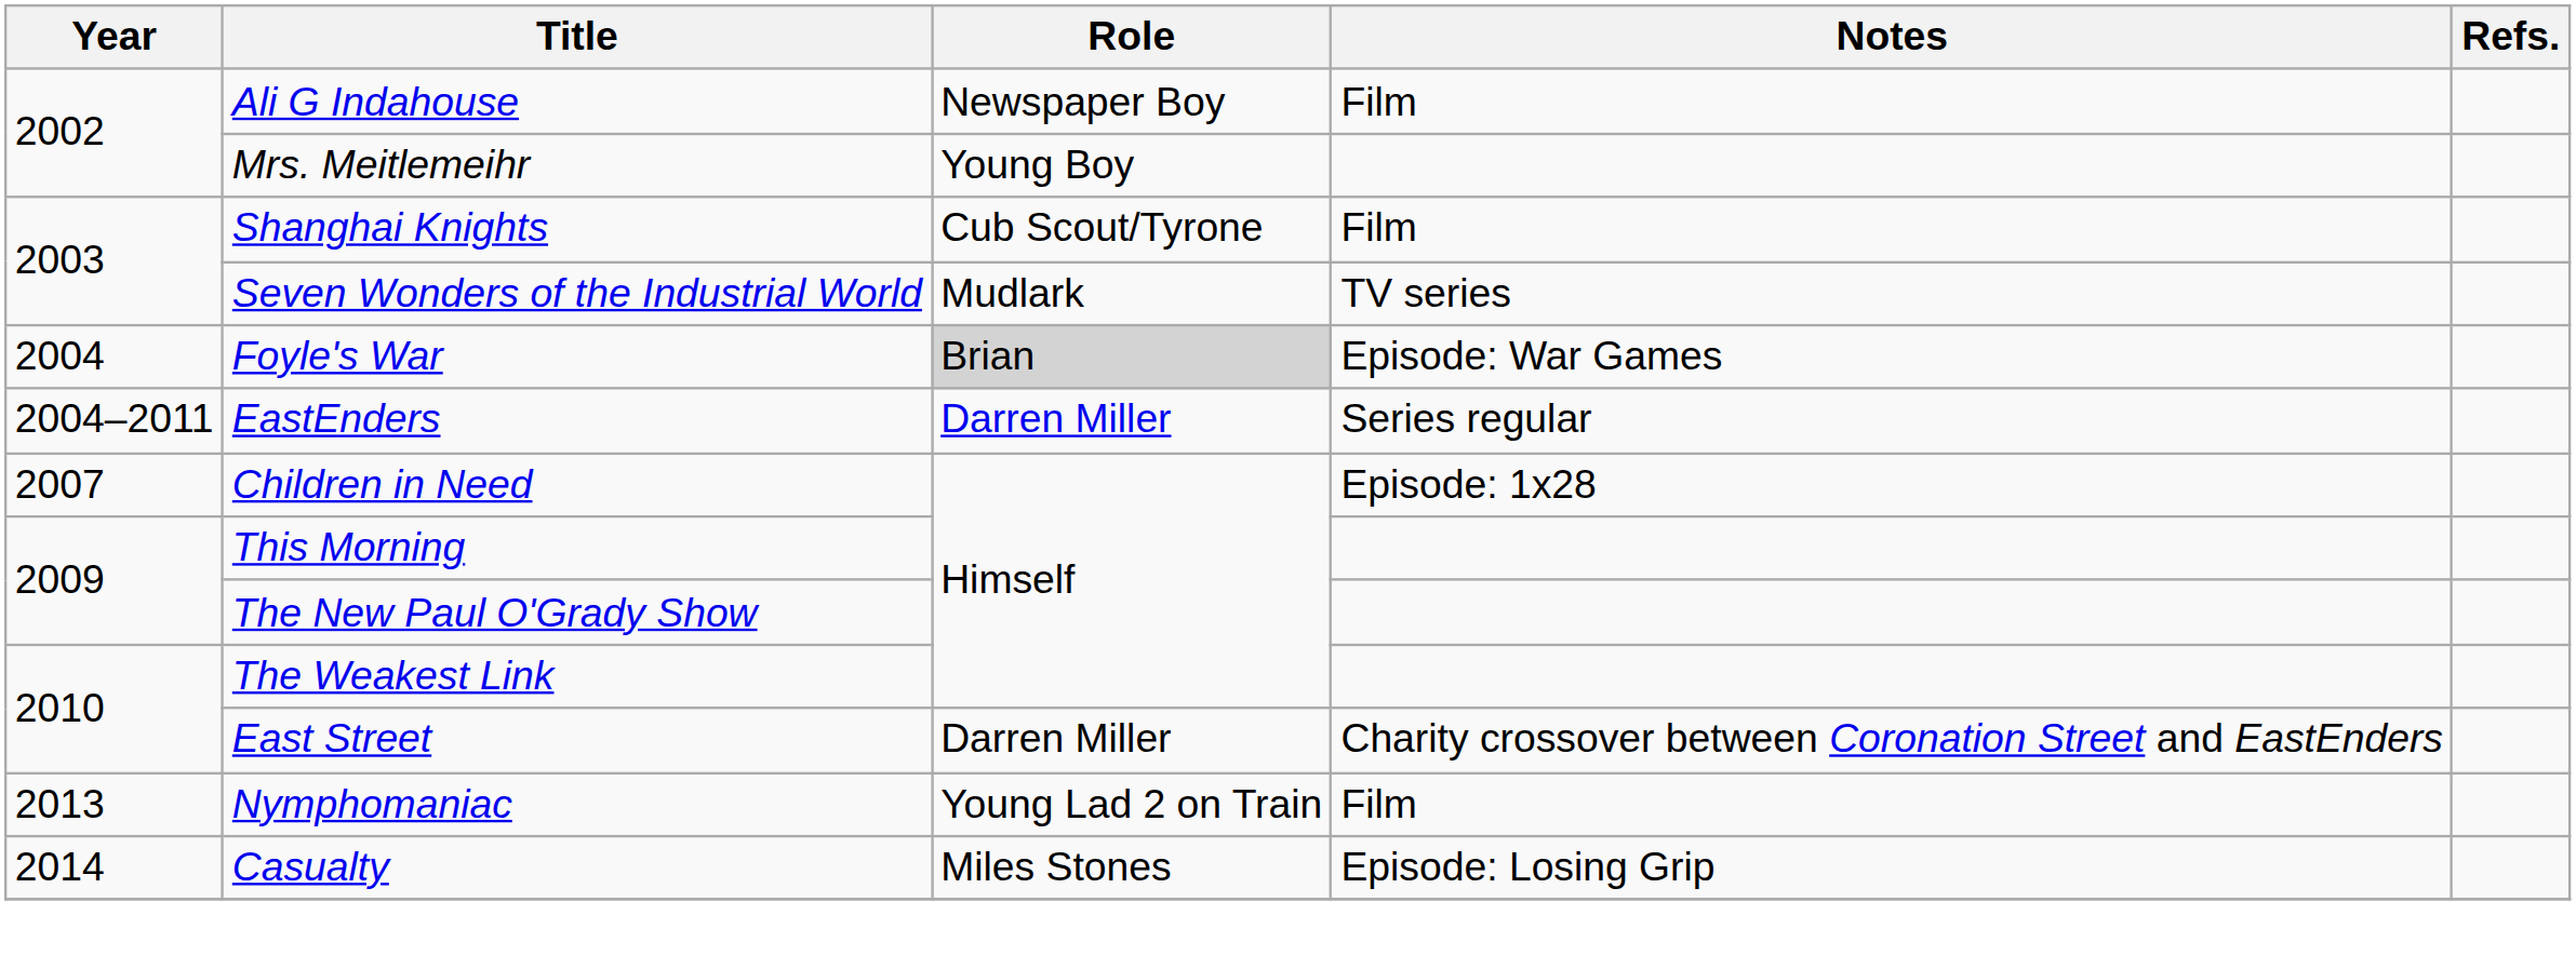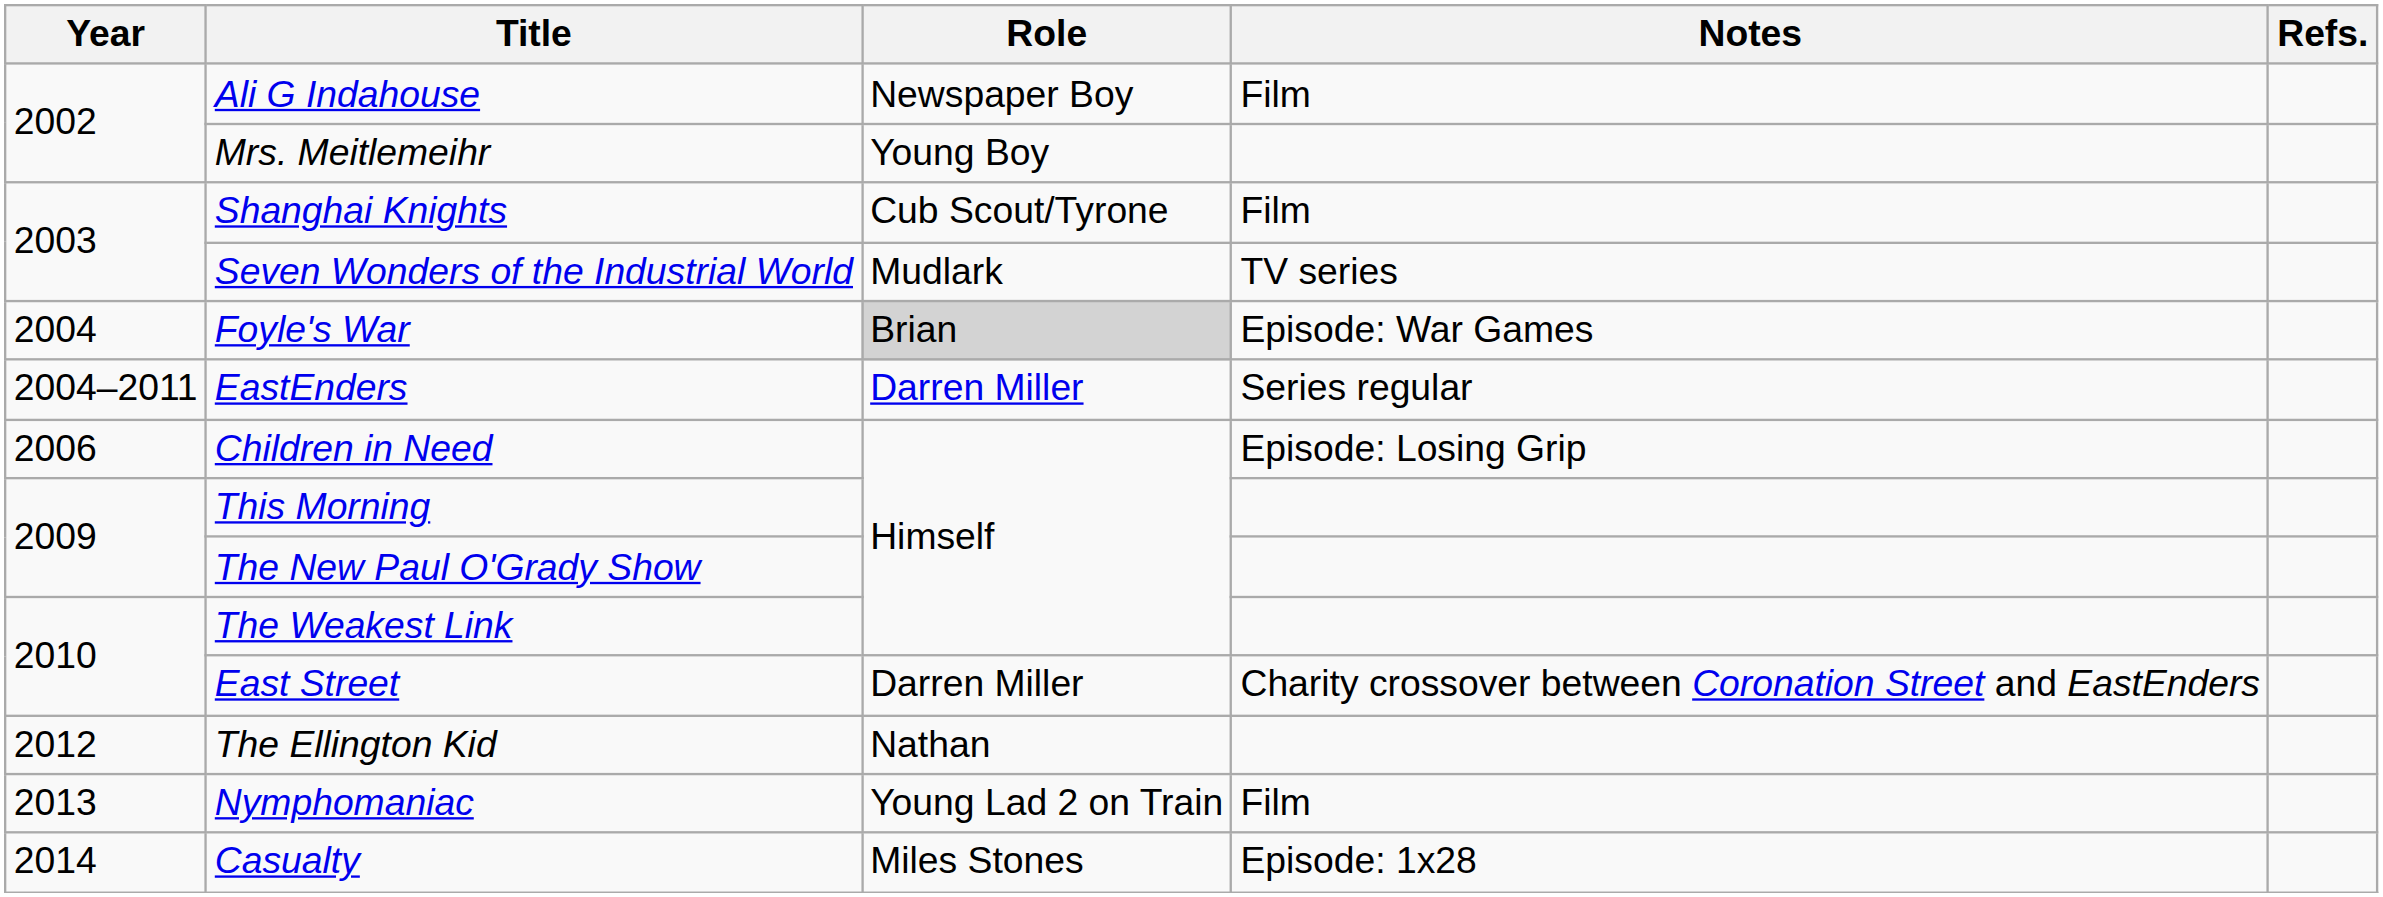Children in Need | Year: 2007 -> 2006
Children in Need | Notes: Episode: 1x28 -> Episode: Losing Grip
+ row: 2012 | The Ellington Kid | Nathan
Casualty | Notes: Episode: Losing Grip -> Episode: 1x28
